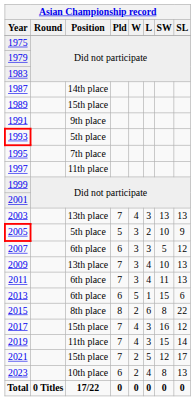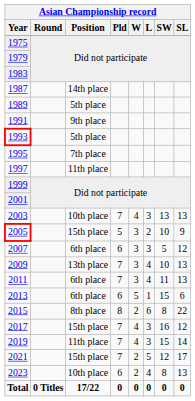1989 | Position: 15th place -> 5th place
2003 | Position: 13th place -> 10th place
2005 | Position: 5th place -> 15th place
